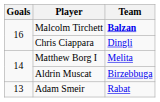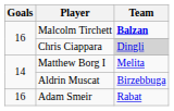Chris Ciappara | Team: no background -> lightgrey background
Adam Smeir | Goals: 13 -> 16
